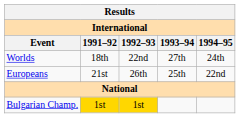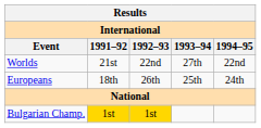Worlds | 1991–92: 18th -> 21st
Worlds | 1994–95: 24th -> 22nd
Europeans | 1991–92: 21st -> 18th
Europeans | 1994–95: 22nd -> 24th
